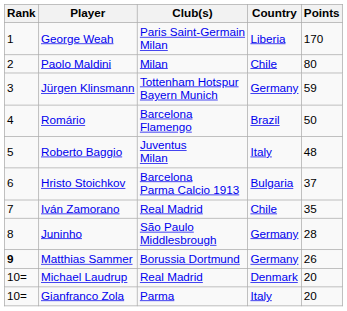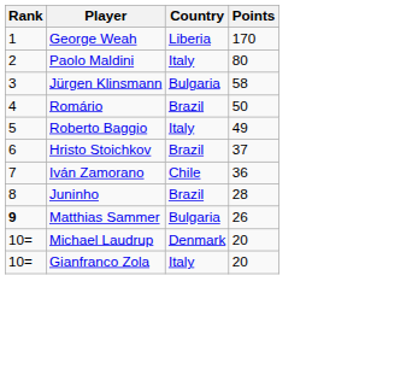- column: Club(s) | Paris Saint-Germain Milan | Milan | Tottenham Hotspur Bayern Munich | Barcelona Flamengo | Juventus Milan | Barcelona Parma Calcio 1913 | Real Madrid | São Paulo Middlesbrough | Borussia Dortmund | Real Madrid | Parma
Paolo Maldini | Country: Chile -> Italy
Jürgen Klinsmann | Country: Germany -> Bulgaria
Jürgen Klinsmann | Points: 59 -> 58
Roberto Baggio | Points: 48 -> 49
Hristo Stoichkov | Country: Bulgaria -> Brazil
Iván Zamorano | Points: 35 -> 36
Juninho | Country: Germany -> Brazil
Matthias Sammer | Country: Germany -> Bulgaria
